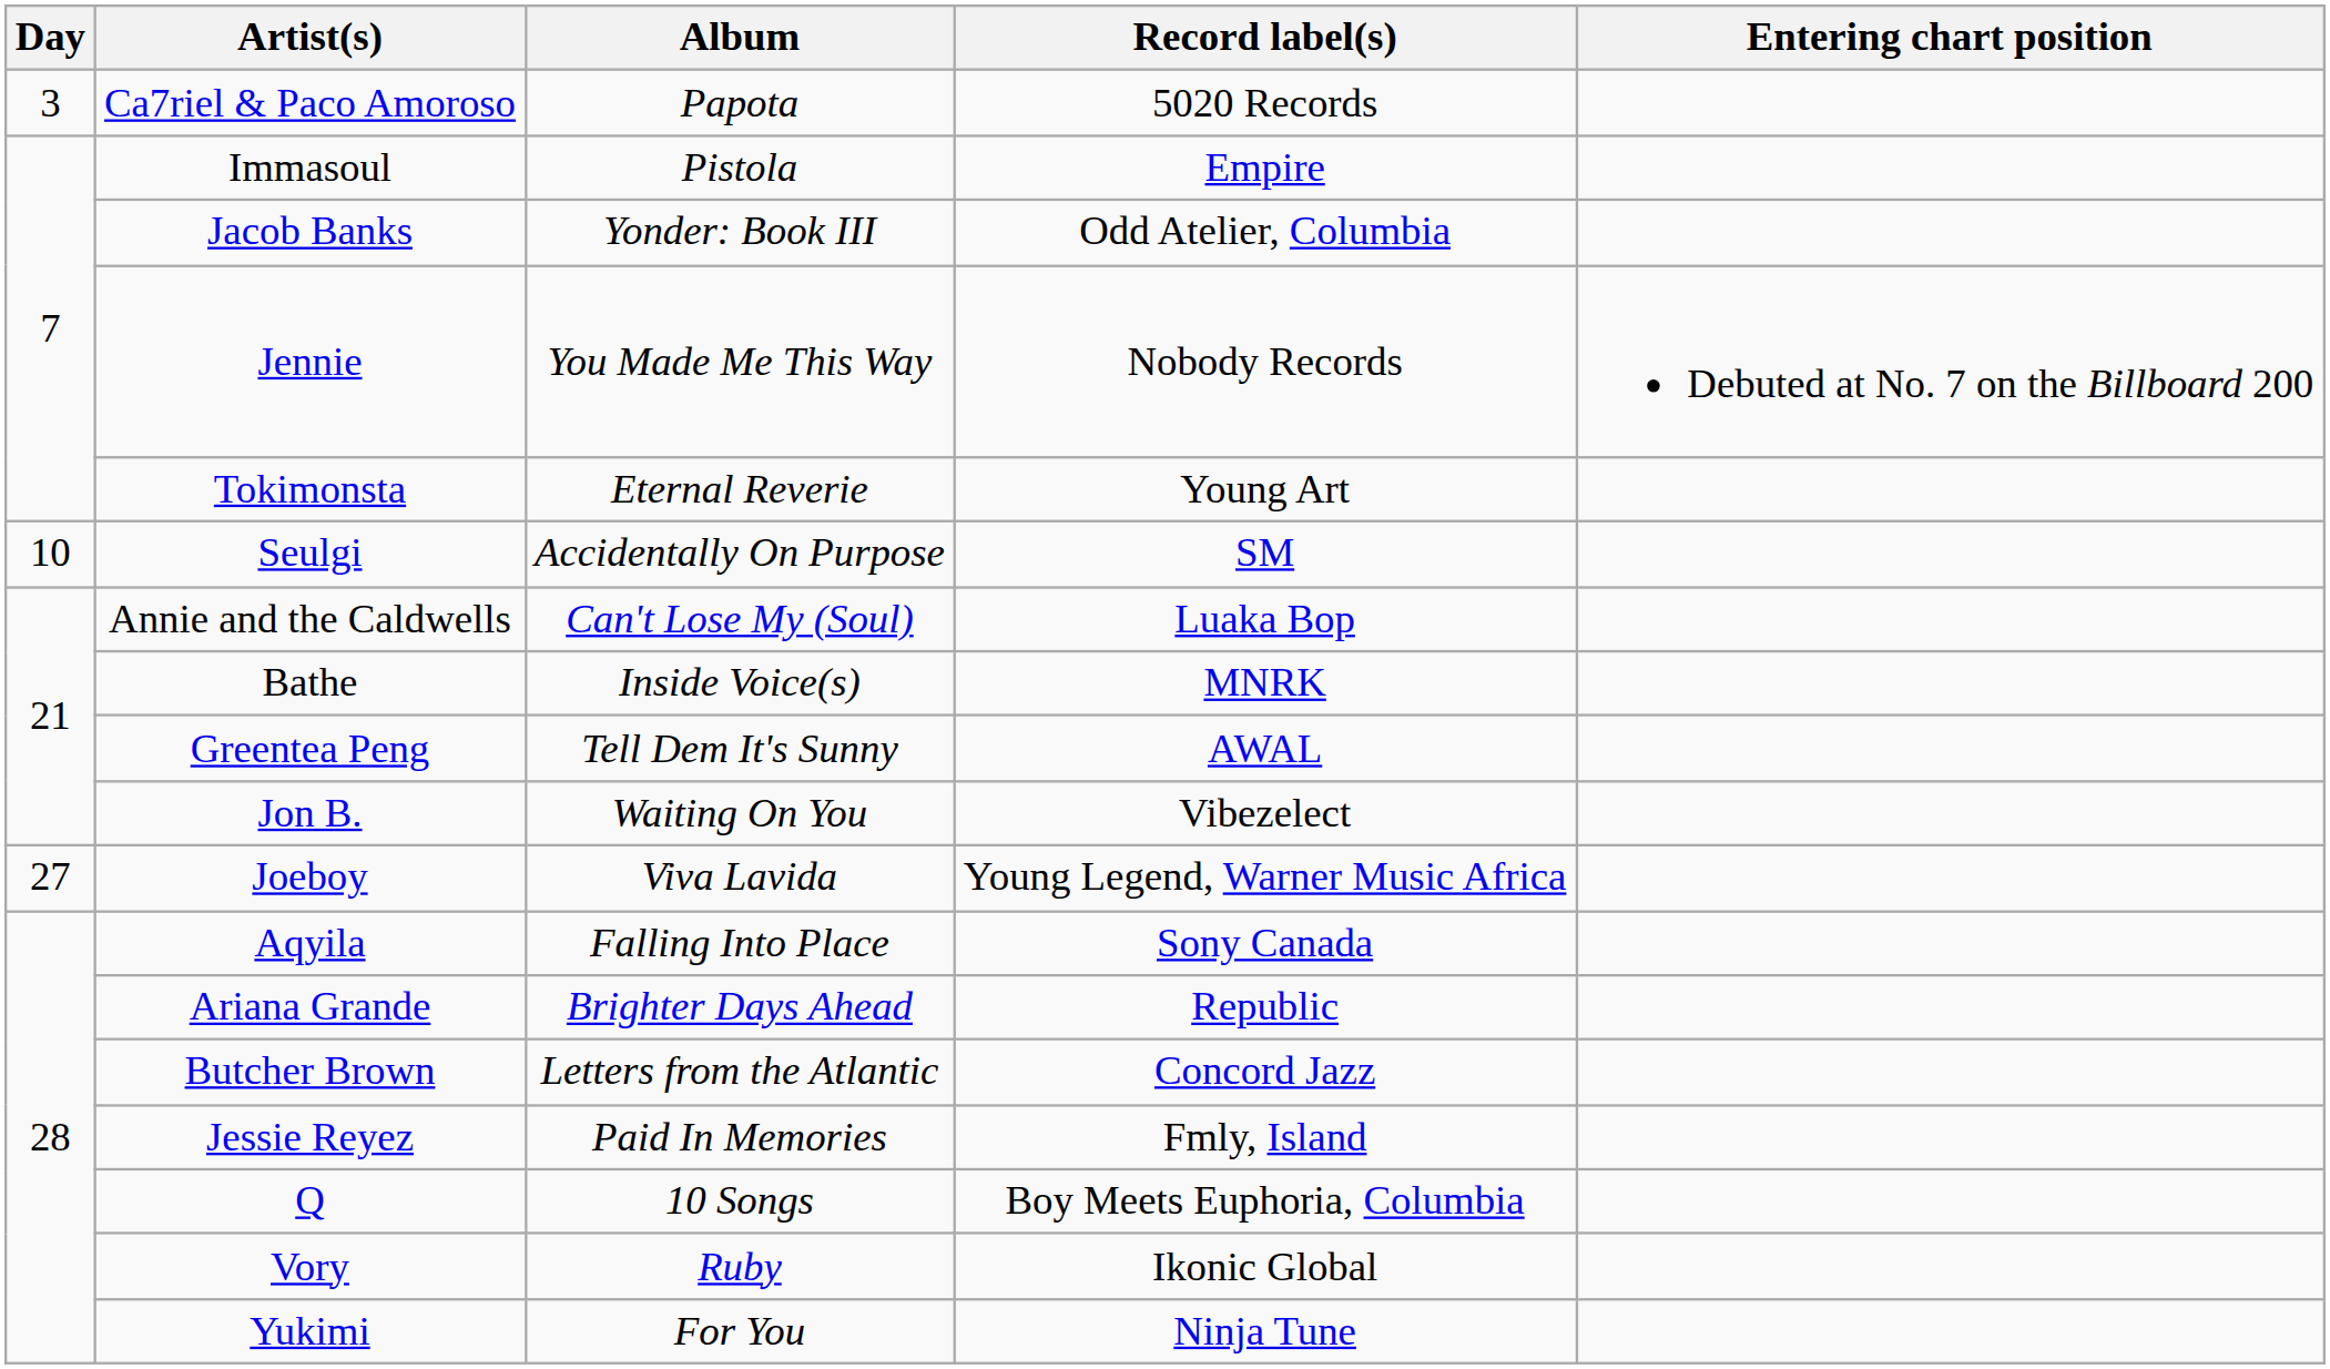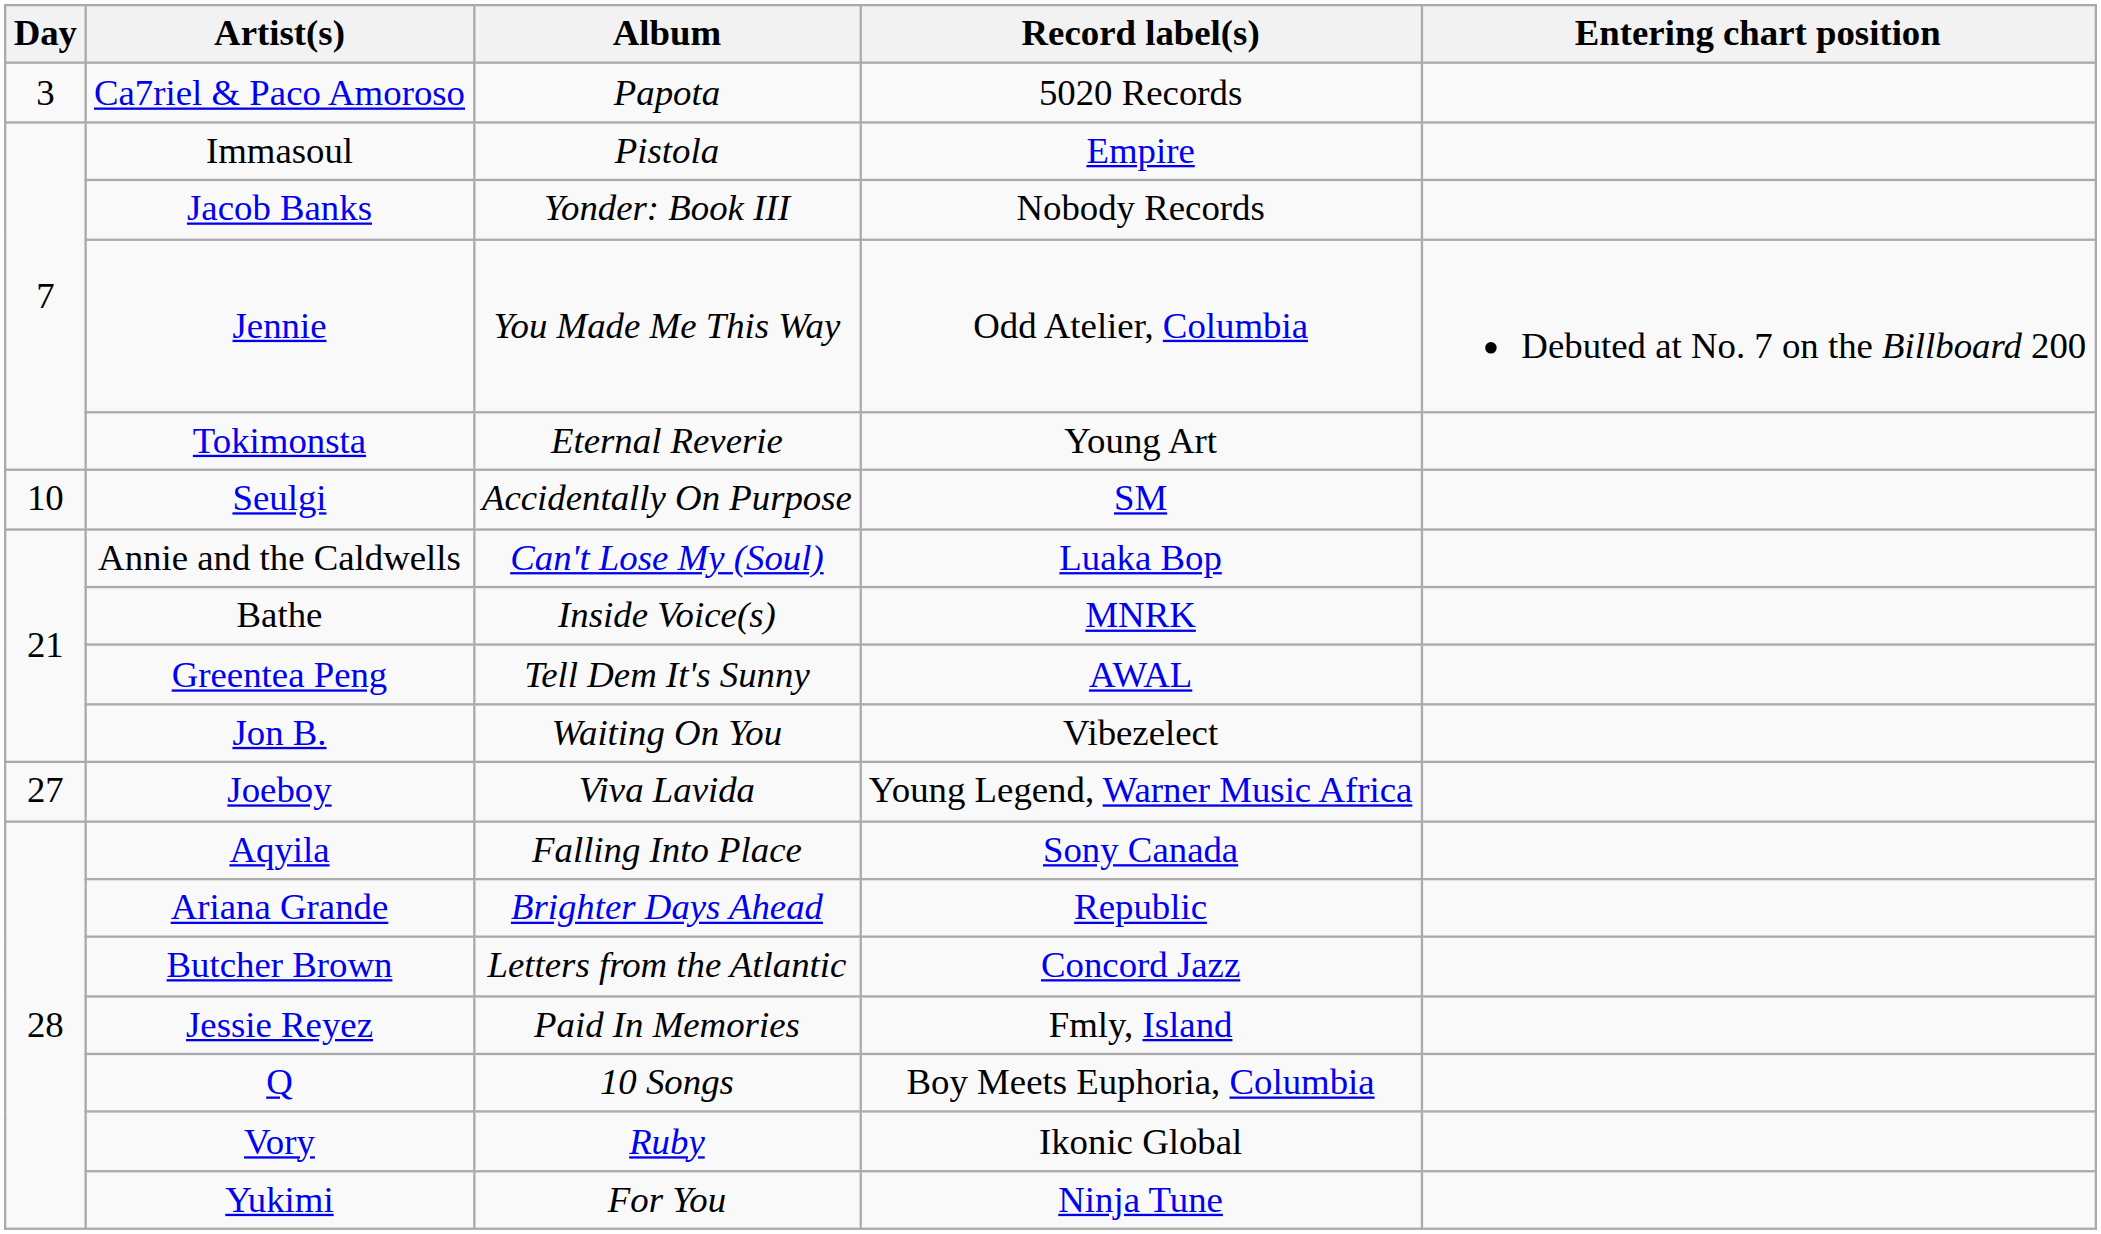Jacob Banks | Record label(s): Odd Atelier, Columbia -> Nobody Records
Jennie | Record label(s): Nobody Records -> Odd Atelier, Columbia
